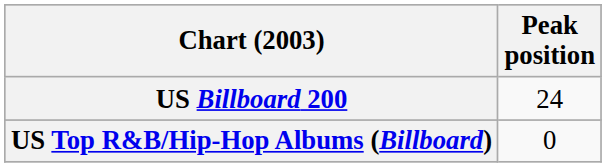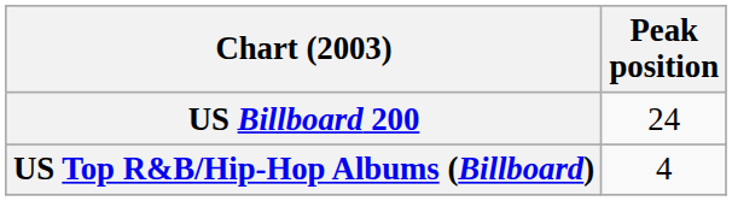US Top R&B/Hip-Hop Albums (Billboard) | Peak position: 0 -> 4
